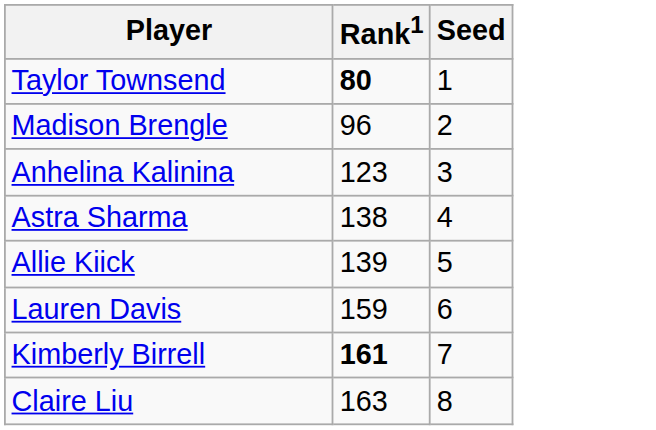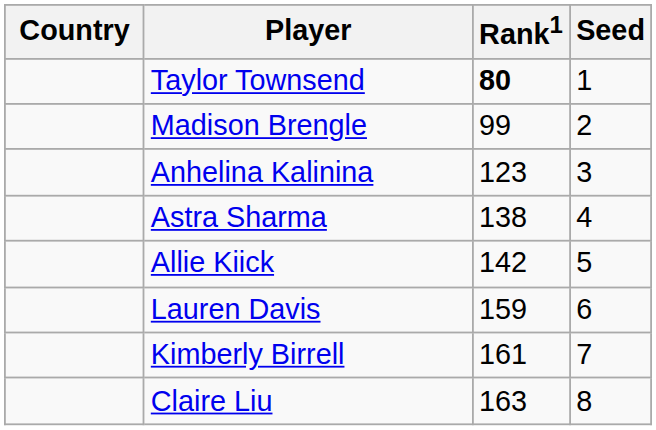+ column: Country
Madison Brengle | Rank1: 96 -> 99
Allie Kiick | Rank1: 139 -> 142
Kimberly Birrell | Rank1: bold -> normal
